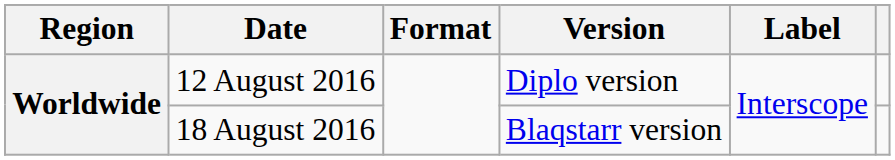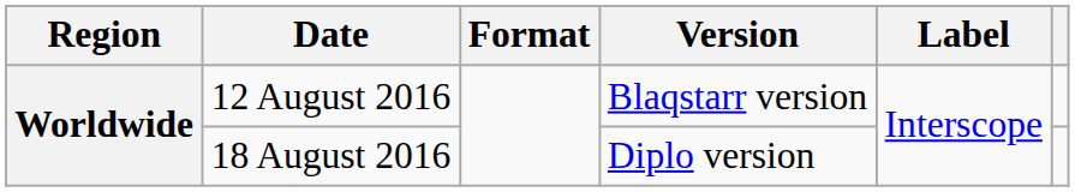12 August 2016 | Version: Diplo version -> Blaqstarr version
18 August 2016 | Version: Blaqstarr version -> Diplo version
